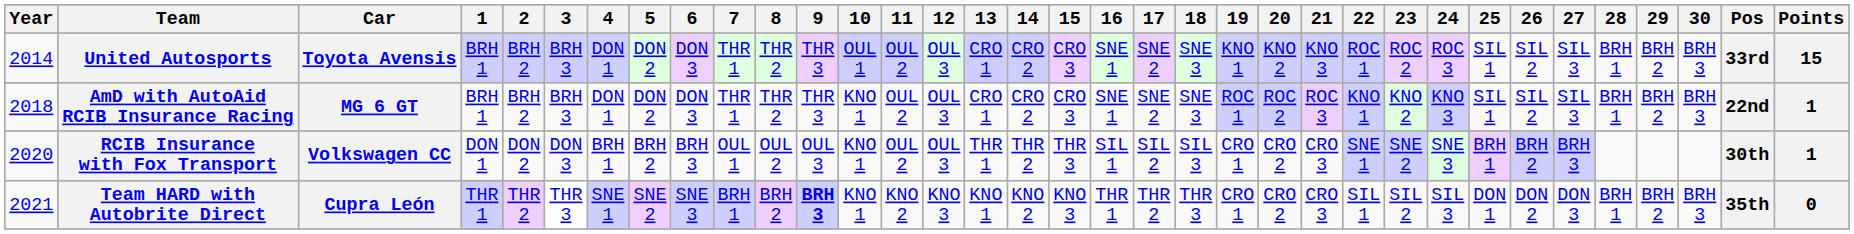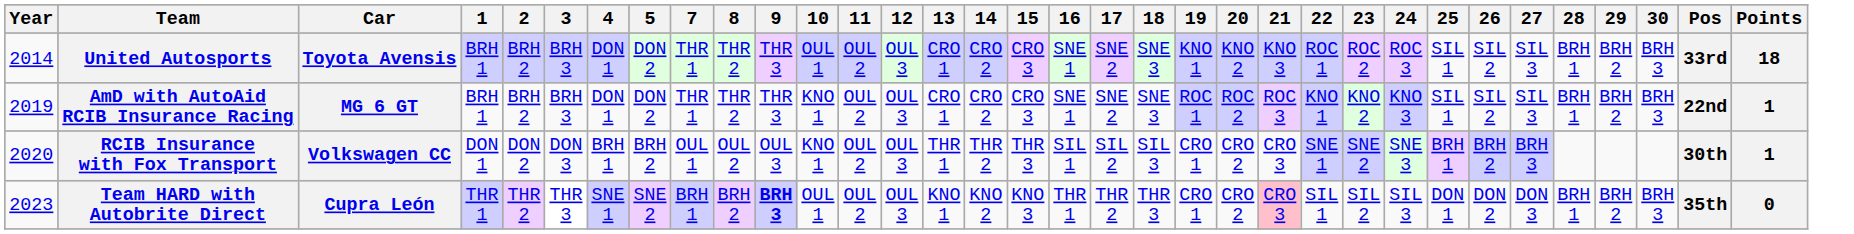- column: 6 | DON 3 | DON 3 | BRH 3 | SNE 3
United Autosports | Points: 15 -> 18
AmD with AutoAid RCIB Insurance Racing | Year: 2018 -> 2019
Team HARD with Autobrite Direct | Year: 2021 -> 2023
Team HARD with Autobrite Direct | 10: KNO 1 -> OUL 1
Team HARD with Autobrite Direct | 11: KNO 2 -> OUL 2
Team HARD with Autobrite Direct | 12: KNO 3 -> OUL 3
Team HARD with Autobrite Direct | 21: no background -> pink background
